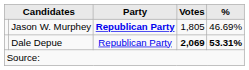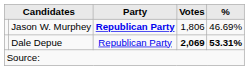Jason W. Murphey | Votes: 1,805 -> 1,806
